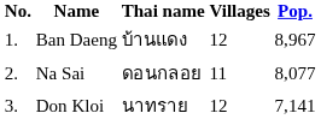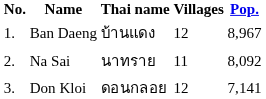Na Sai | Thai name: ดอนกลอย -> นาทราย
Na Sai | Pop.: 8,077 -> 8,092
Don Kloi | Thai name: นาทราย -> ดอนกลอย
